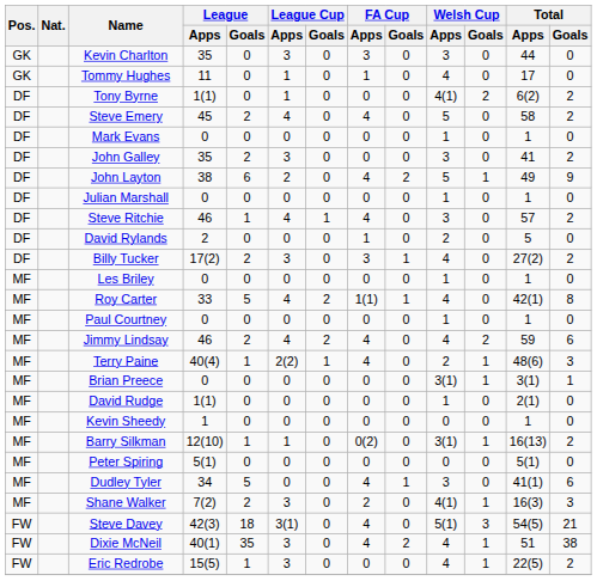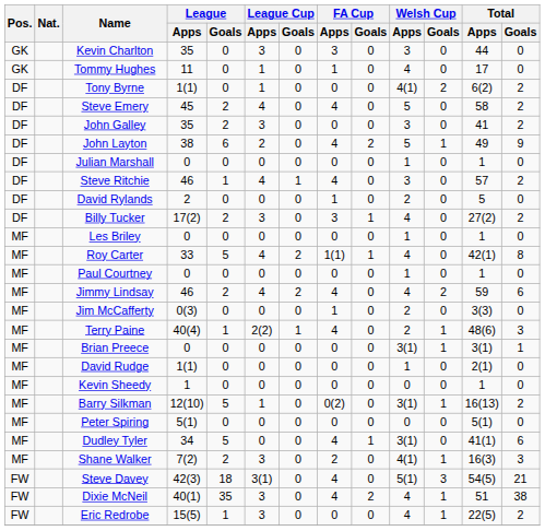- row: DF | Mark Evans | 0 | 0 | 0 | 0 | 0 | 0 | 1 | 0 | 1 | 0
+ row: MF | Jim McCafferty | 0(3) | 0 | 0 | 0 | 1 | 0 | 2 | 0 | 3(3) | 0
Barry Silkman | League / Goals: 1 -> 5
Dudley Tyler | Welsh Cup / Apps: 3 -> 3(1)
